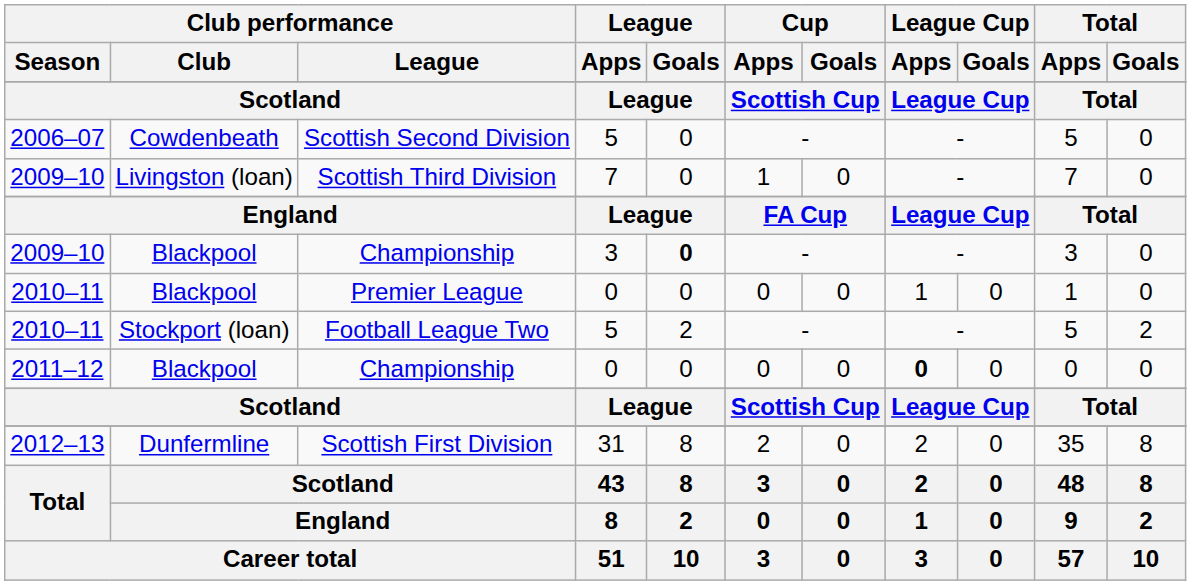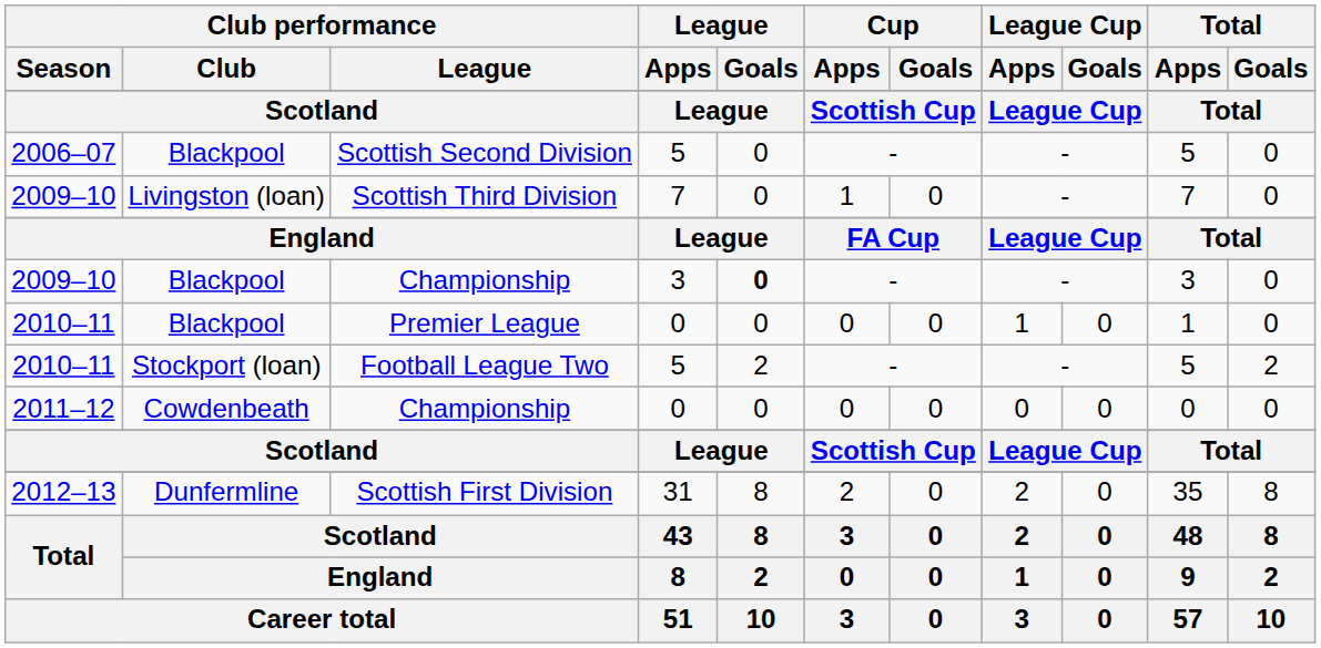Scottish Second Division | Club performance / Club: Cowdenbeath -> Blackpool
2011–12 / Championship | Club performance / Club: Blackpool -> Cowdenbeath
2011–12 / Championship | League Cup / Apps: bold -> normal
